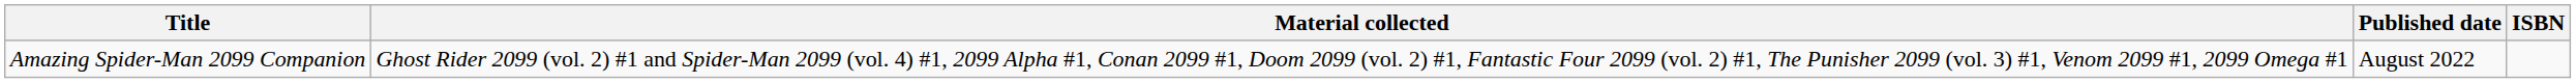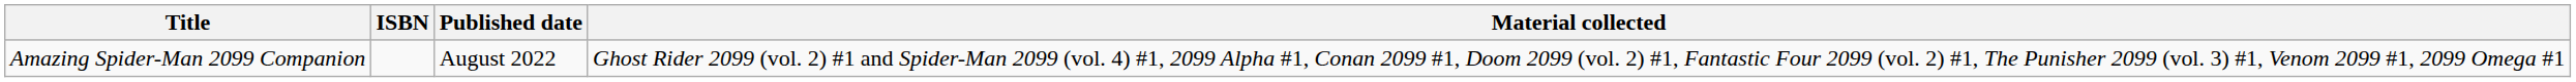columns swapped: Material collected <-> ISBN
